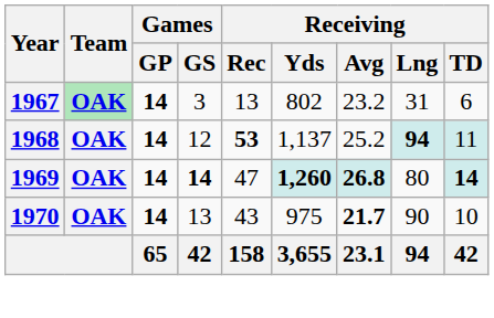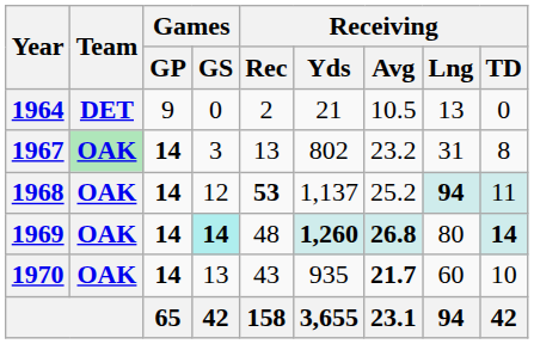+ row: 1964 | DET | 9 | 0 | 2 | 21 | 10.5 | 13 | 0
1967 | Receiving / TD: 6 -> 8
1969 | Games / GS: no background -> paleturquoise background
1969 | Receiving / Rec: 47 -> 48
1970 | Receiving / Yds: 975 -> 935
1970 | Receiving / Lng: 90 -> 60
